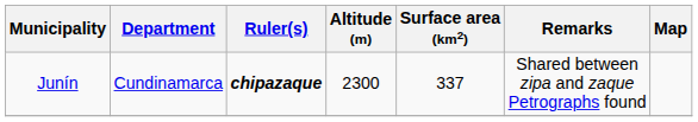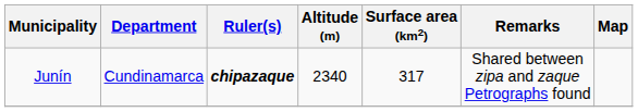Junín | Altitude (m): 2300 -> 2340
Junín | Surface area (km2): 337 -> 317
